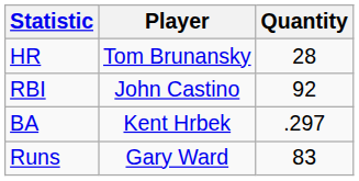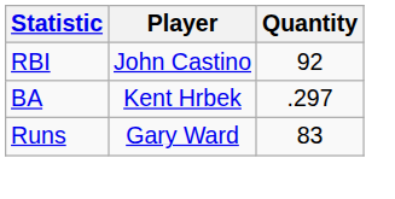- row: HR | Tom Brunansky | 28
